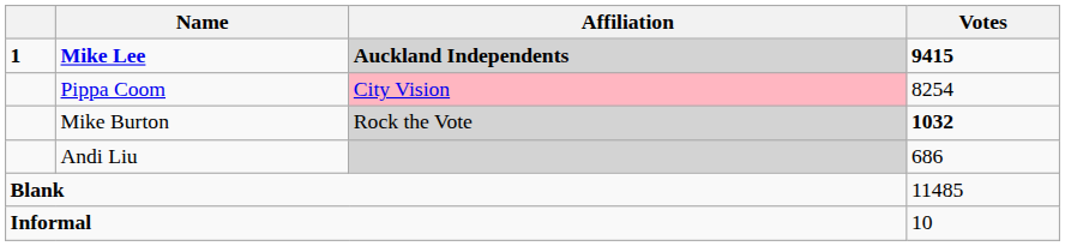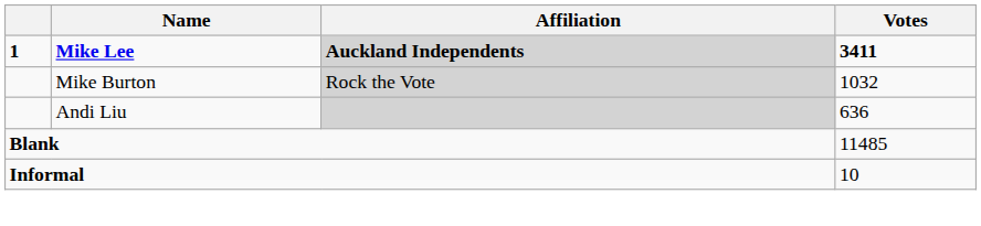Mike Lee | Votes: 9415 -> 3411
- row: Pippa Coom | City Vision | 8254
Mike Burton | Votes: bold -> normal
Andi Liu | Votes: 686 -> 636
